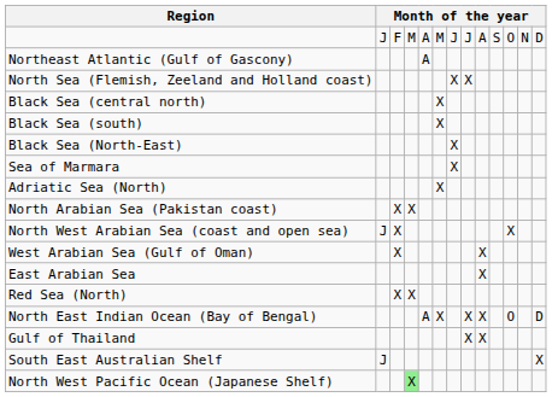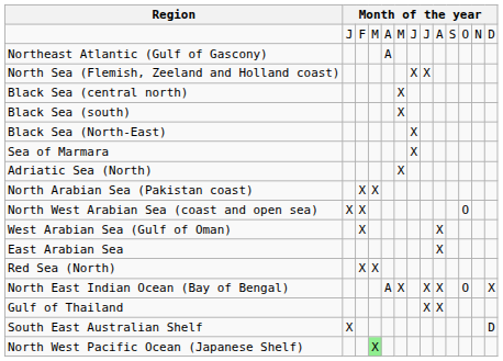North West Arabian Sea (coast and open sea) | column 2: J -> X
North West Arabian Sea (coast and open sea) | column 11: X -> O
North East Indian Ocean (Bay of Bengal) | column 13: D -> X
South East Australian Shelf | column 2: J -> X
South East Australian Shelf | column 13: X -> D
